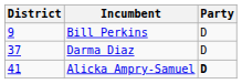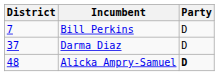Bill Perkins | District: 9 -> 7
Alicka Ampry-Samuel | District: 41 -> 48
